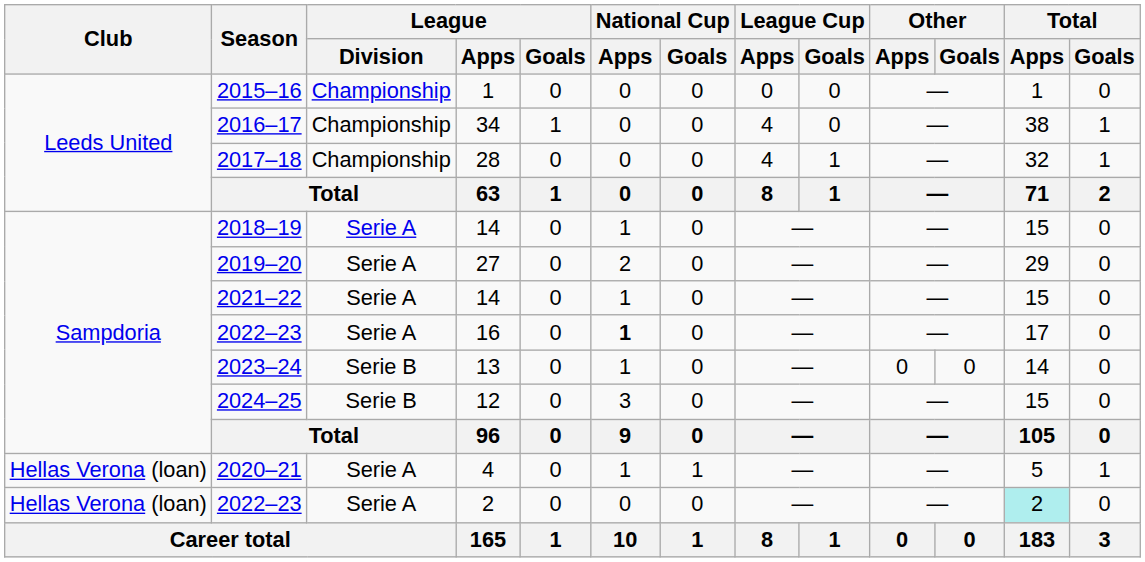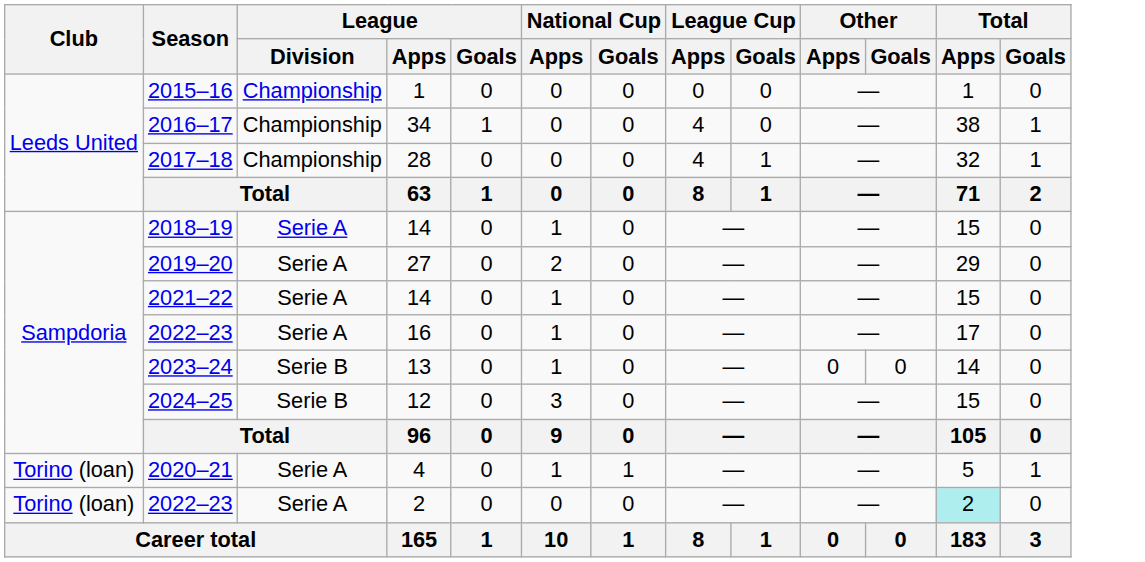2022–23 / 16 | National Cup / Apps: bold -> normal
2020–21 | Club: Hellas Verona (loan) -> Torino (loan)
2022–23 / 2 | Club: Hellas Verona (loan) -> Torino (loan)
